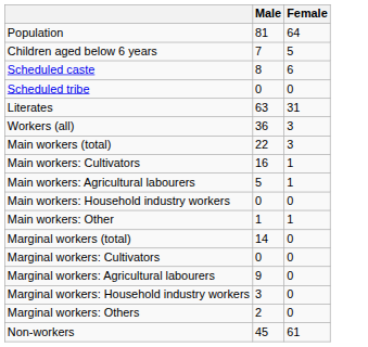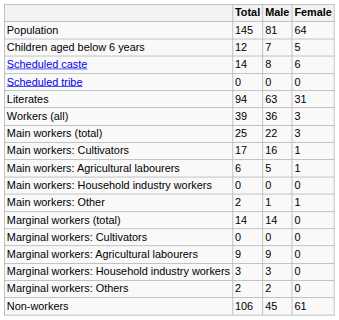+ column: Total | 145 | 12 | 14 | 0 | 94 | 39 | 25 | 17 | 6 | 0 | 2 | 14 | 0 | 9 | 3 | 2 | 106
